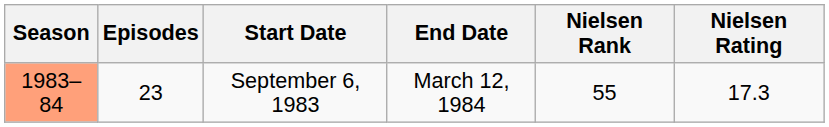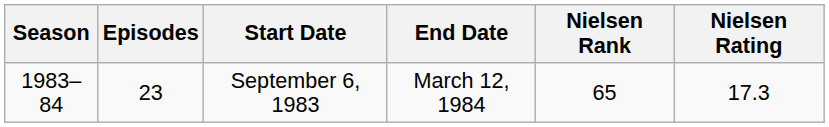September 6, 1983 | Season: lightsalmon background -> no background
September 6, 1983 | Nielsen Rank: 55 -> 65
